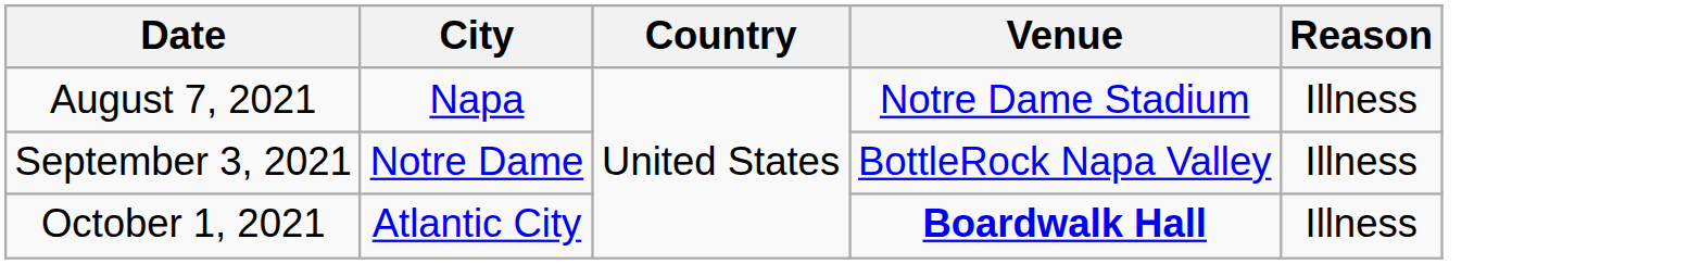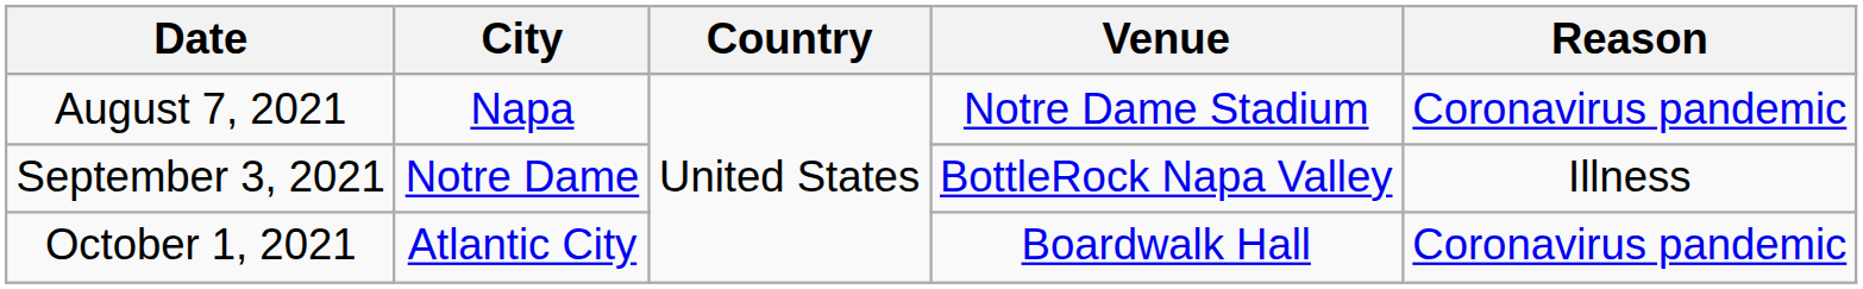August 7, 2021 | Reason: Illness -> Coronavirus pandemic
October 1, 2021 | Venue: bold -> normal
October 1, 2021 | Reason: Illness -> Coronavirus pandemic
